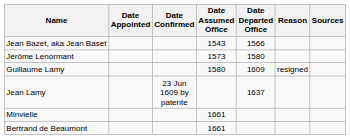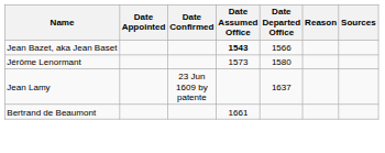Jean Bazet, aka Jean Baset | Date Assumed Office: normal -> bold
- row: Guillaume Lamy | 1580 | 1609 | resigned
- row: Minvielle | 1661
